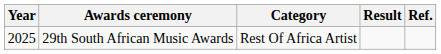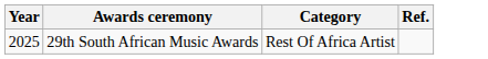- column: Result
